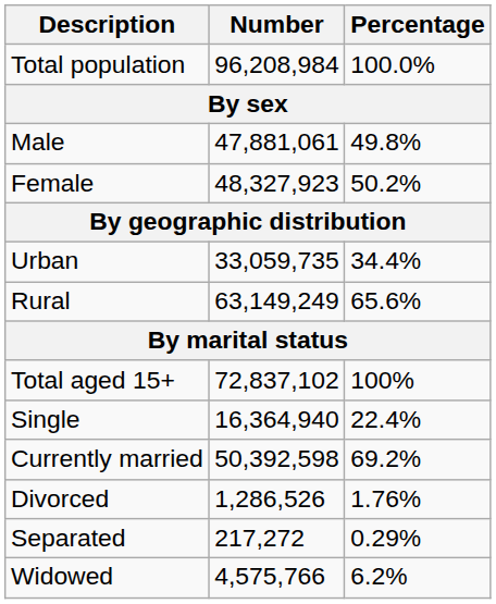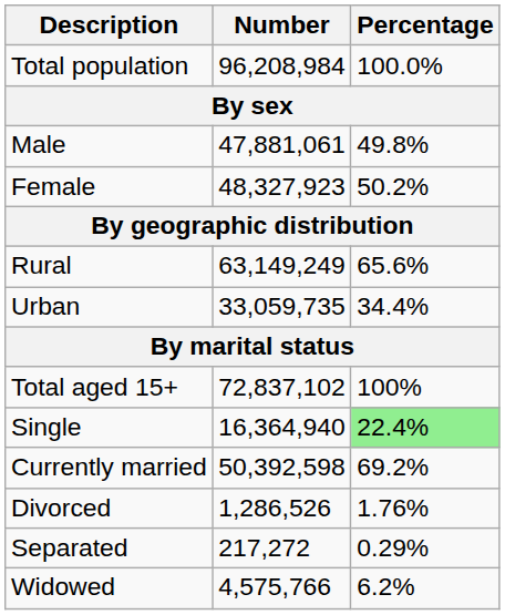rows swapped: Urban <-> Rural
Single | Percentage: no background -> lightgreen background
